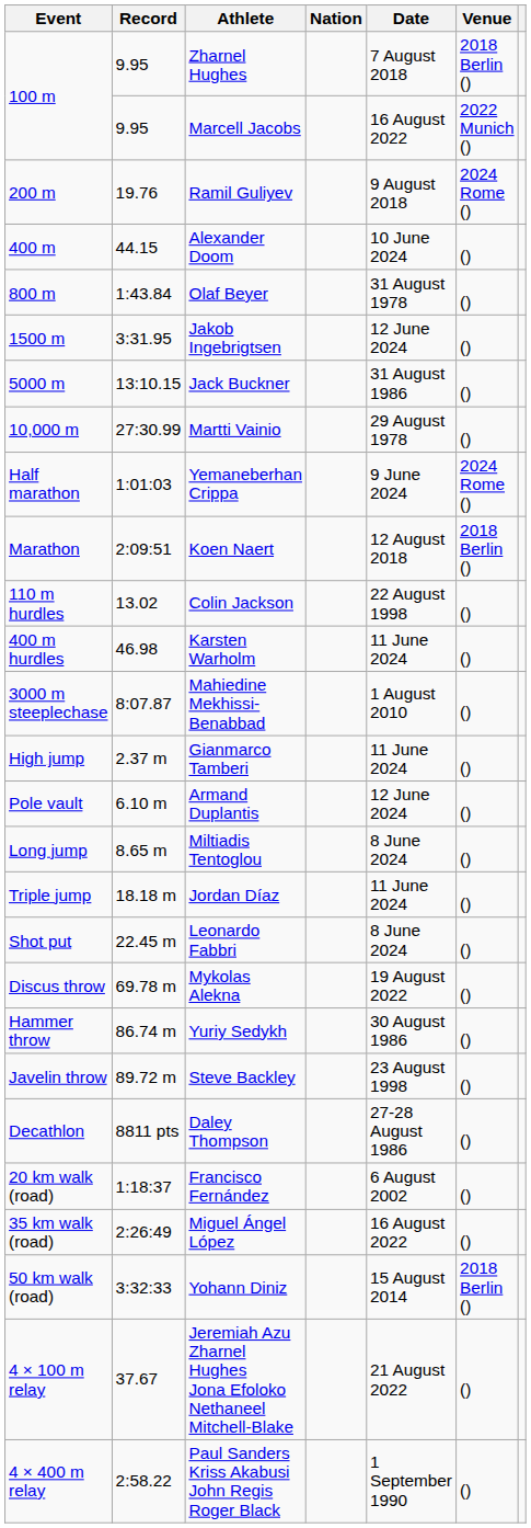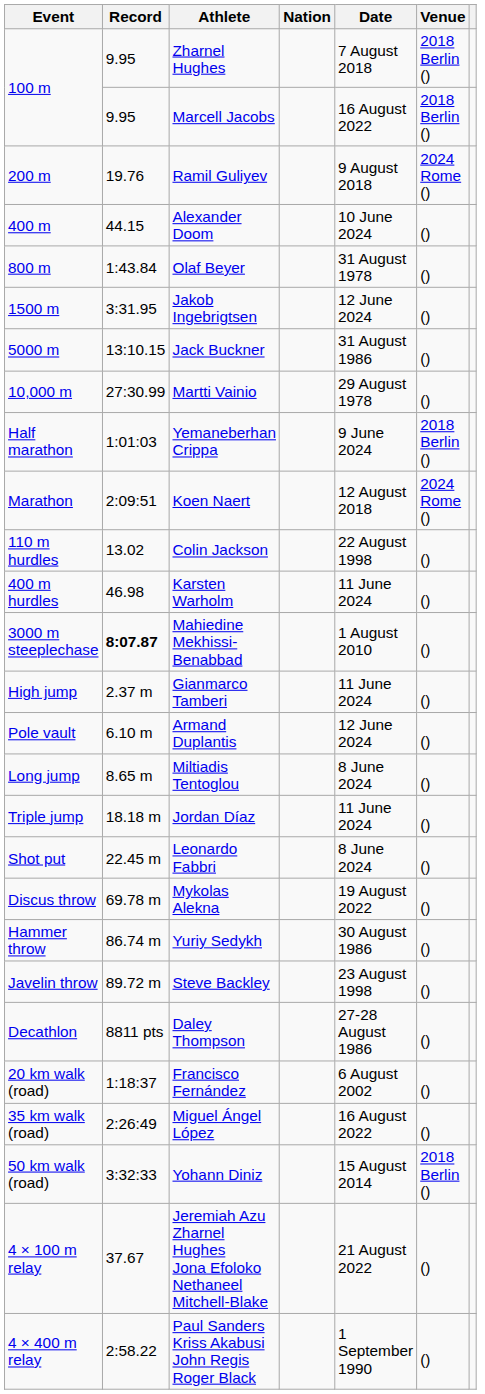Marcell Jacobs | Venue: 2022 Munich () -> 2018 Berlin ()
Yemaneberhan Crippa | Venue: 2024 Rome () -> 2018 Berlin ()
Koen Naert | Venue: 2018 Berlin () -> 2024 Rome ()
Mahiedine Mekhissi-Benabbad | Record: normal -> bold
